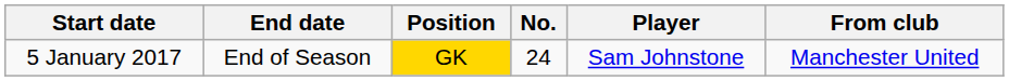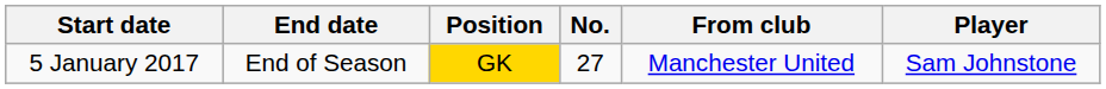columns swapped: Player <-> From club
5 January 2017 | No.: 24 -> 27
